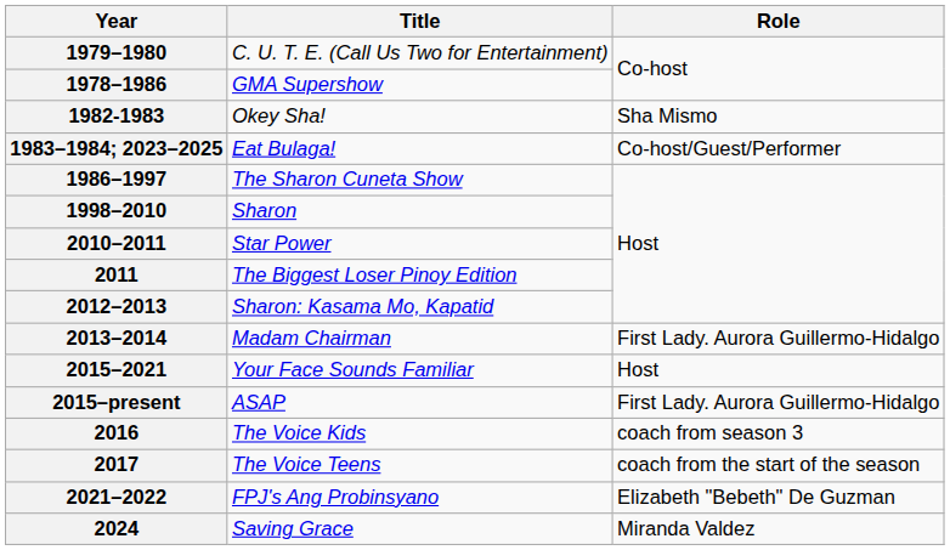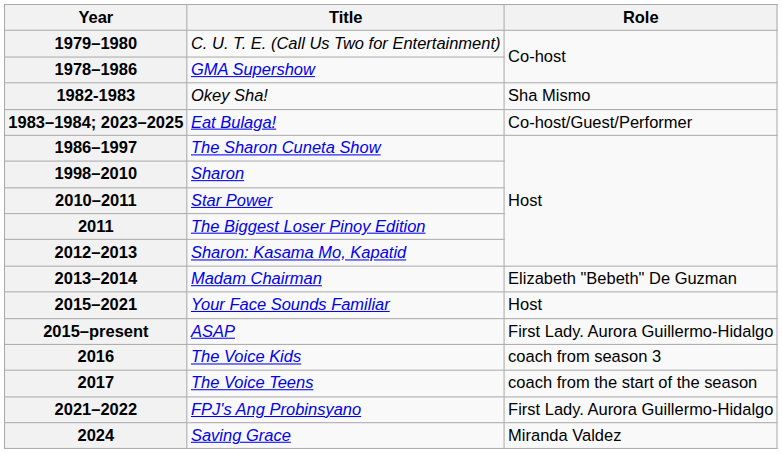2013–2014 | Role: First Lady. Aurora Guillermo-Hidalgo -> Elizabeth "Bebeth" De Guzman
2021–2022 | Role: Elizabeth "Bebeth" De Guzman -> First Lady. Aurora Guillermo-Hidalgo
